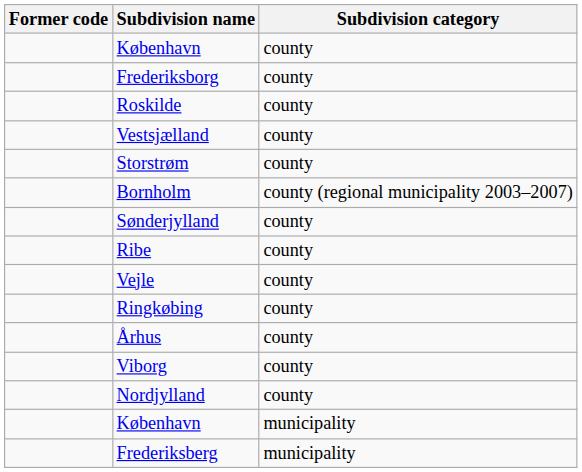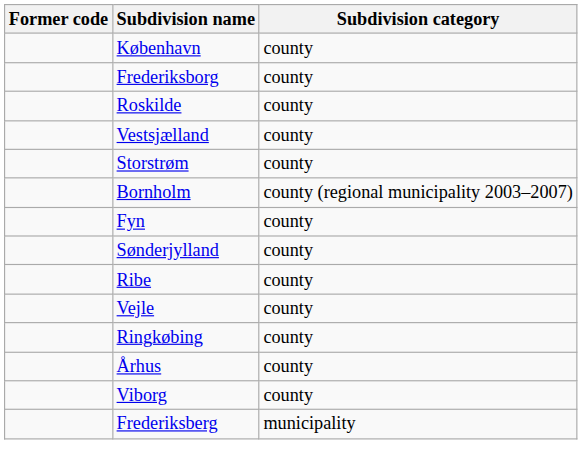+ row: Fyn | county
- row: Nordjylland | county
- row: København | municipality
